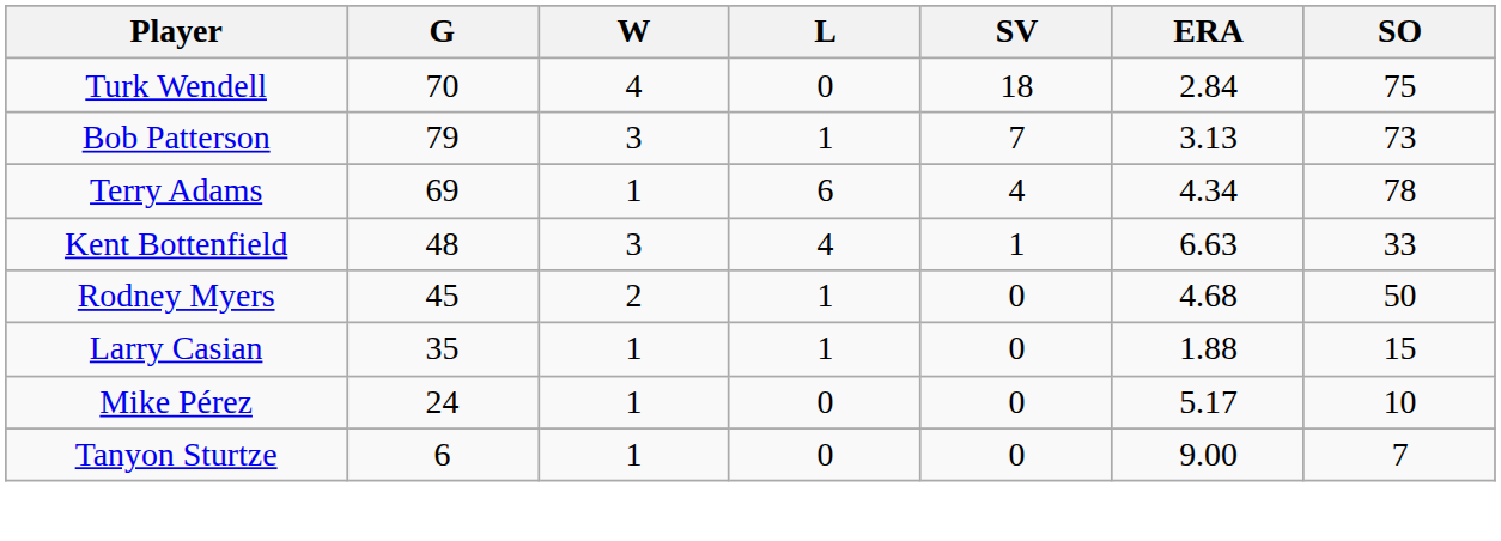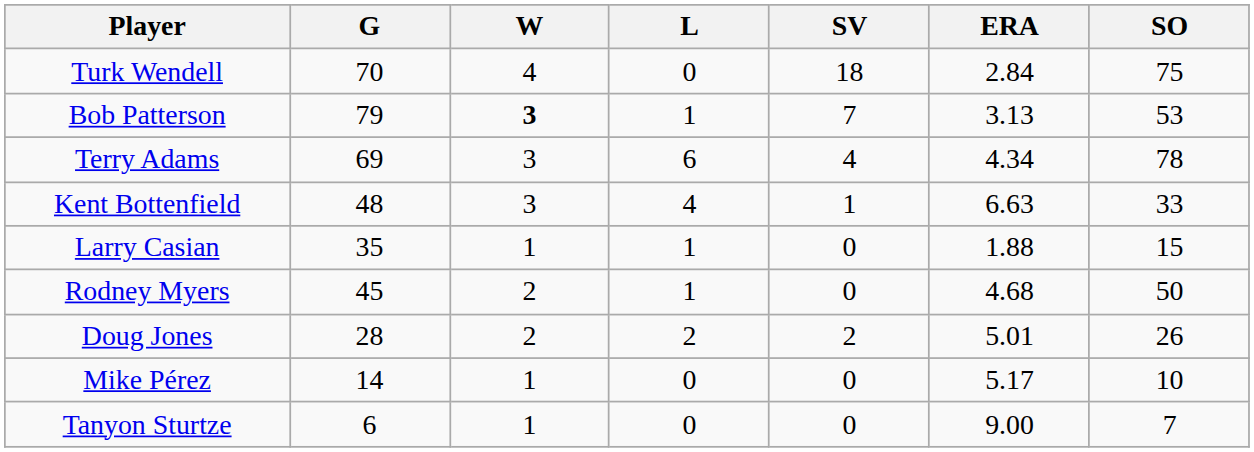Bob Patterson | W: normal -> bold
Bob Patterson | SO: 73 -> 53
Terry Adams | W: 1 -> 3
rows swapped: Rodney Myers <-> Larry Casian
+ row: Doug Jones | 28 | 2 | 2 | 2 | 5.01 | 26
Mike Pérez | G: 24 -> 14
